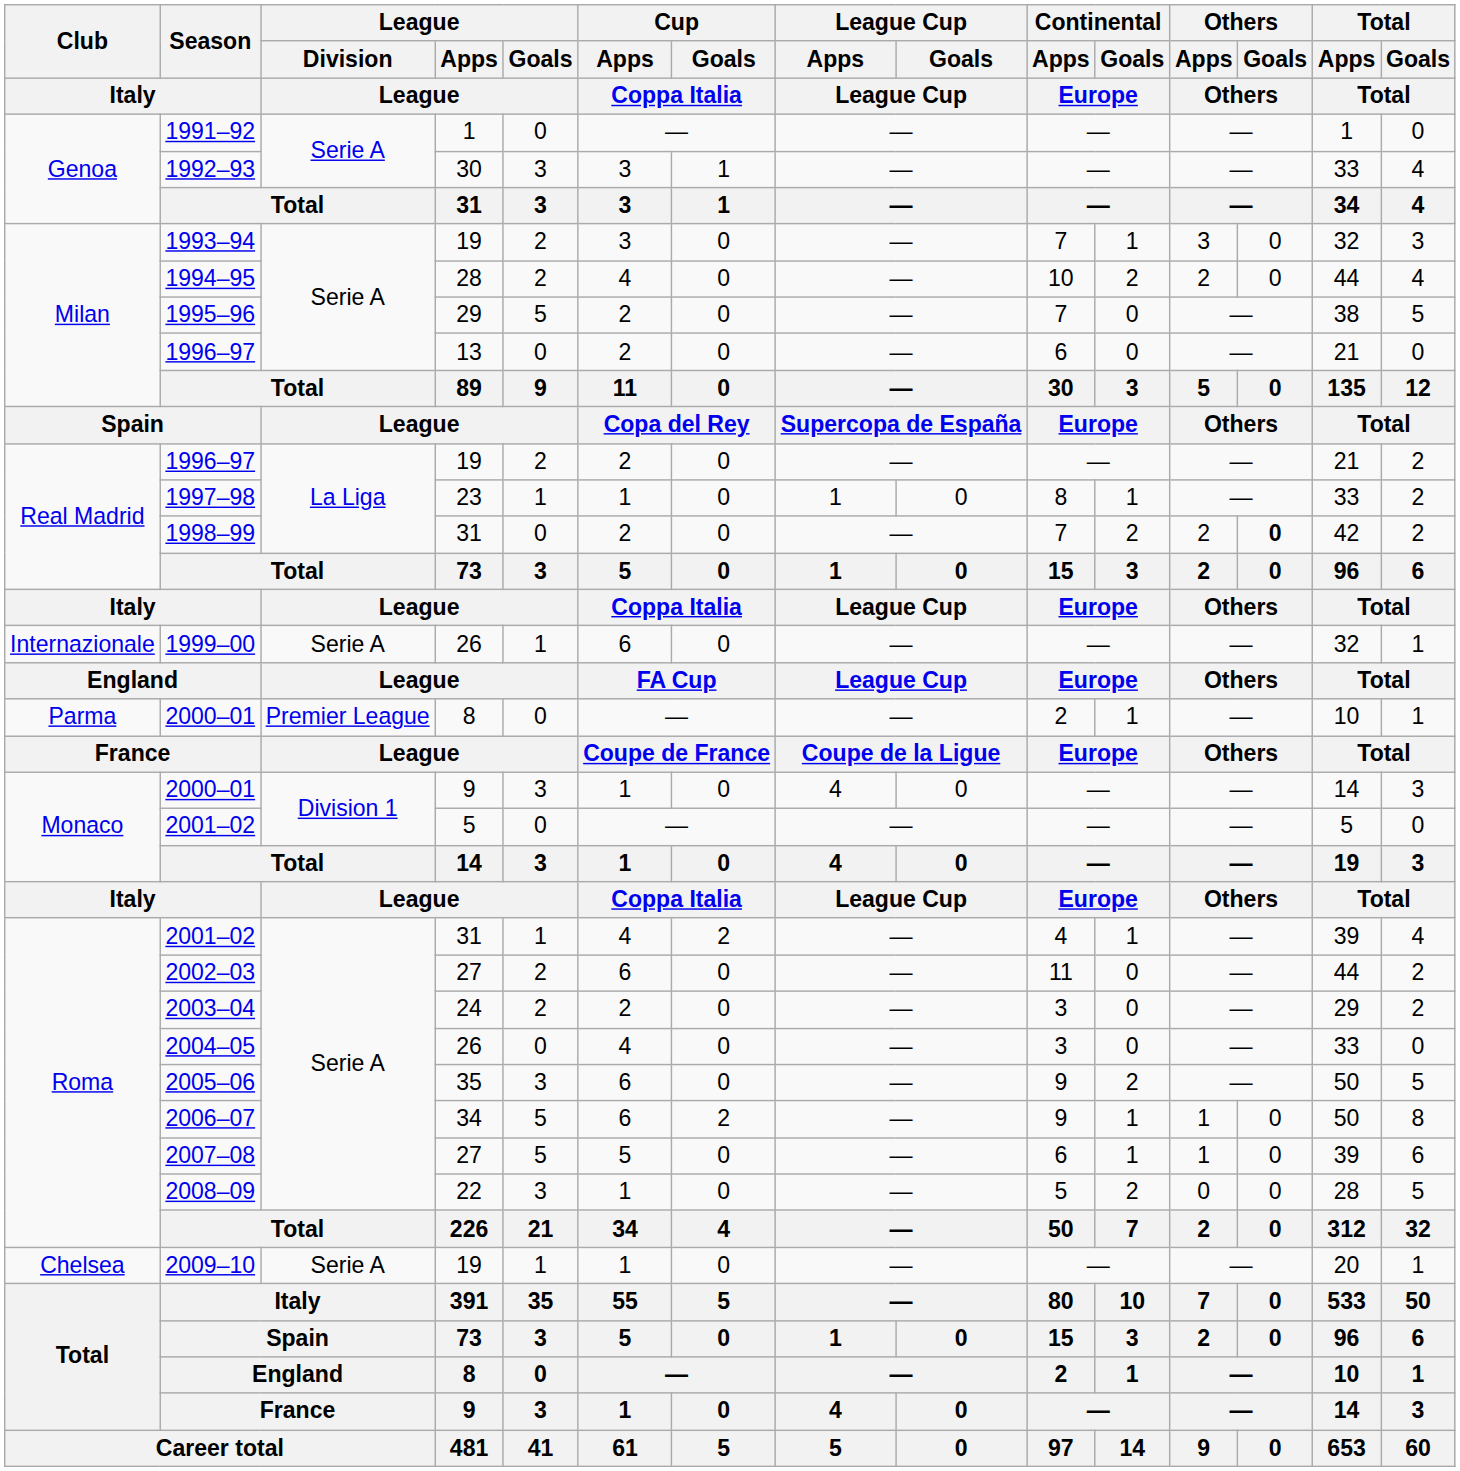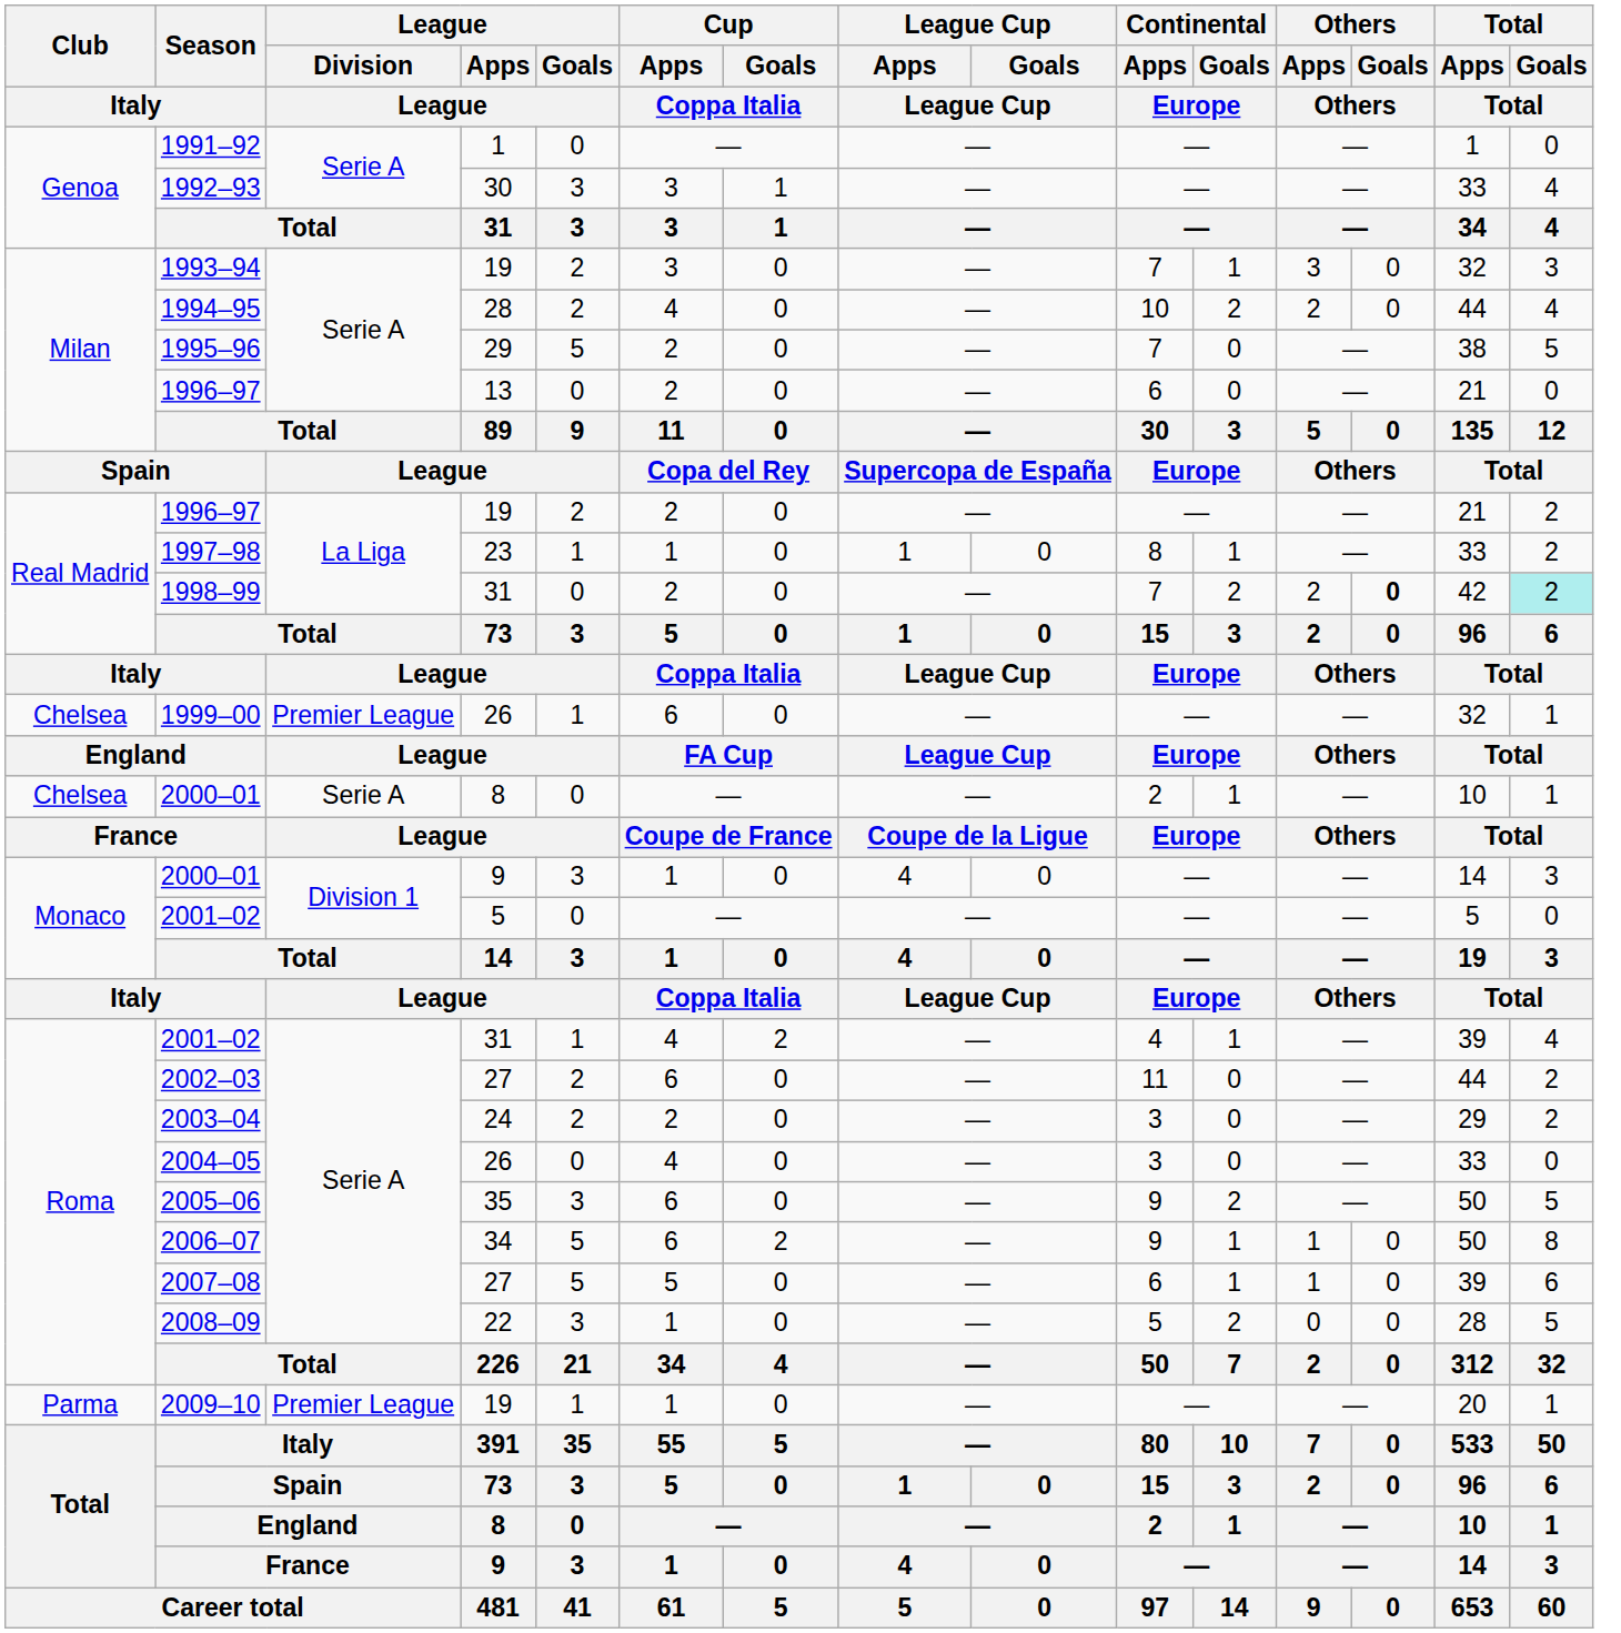1998–99 | Total / Goals / Total: no background -> paleturquoise background
1999–00 | Club / Italy: Internazionale -> Chelsea
1999–00 | League / Division / League: Serie A -> Premier League
2000–01 / 8 | Club / Italy: Parma -> Chelsea
2000–01 / 8 | League / Division / League: Premier League -> Serie A
2009–10 | Club / Italy: Chelsea -> Parma
2009–10 | League / Division / League: Serie A -> Premier League
